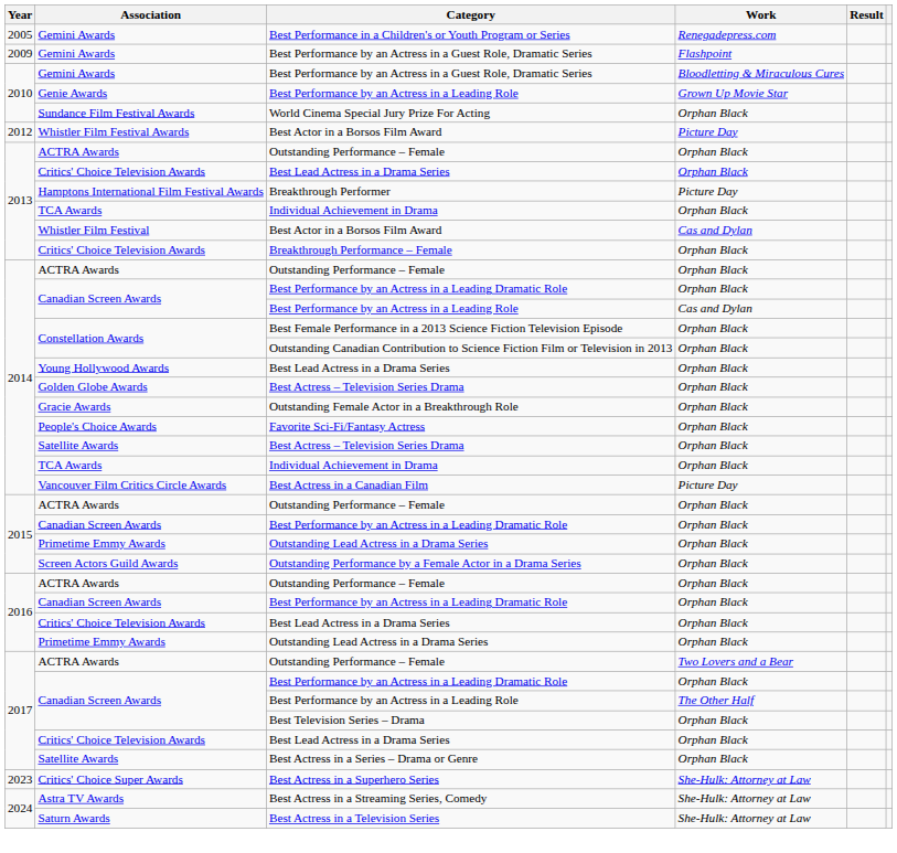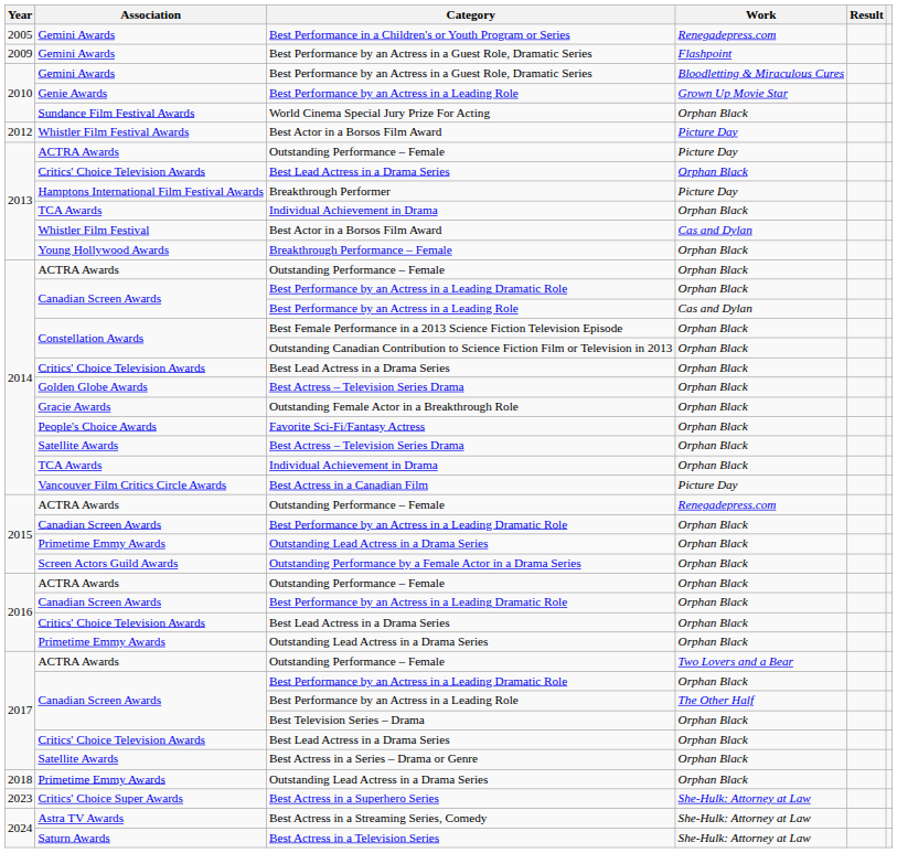2013 / Outstanding Performance – Female | Work: Orphan Black -> Picture Day
Breakthrough Performance – Female | Association: Critics' Choice Television Awards -> Young Hollywood Awards
2014 / Best Lead Actress in a Drama Series | Association: Young Hollywood Awards -> Critics' Choice Television Awards
2015 / Outstanding Performance – Female | Work: Orphan Black -> Renegadepress.com
+ row: 2018 | Primetime Emmy Awards | Outstanding Lead Actress in a Drama Series | Orphan Black
